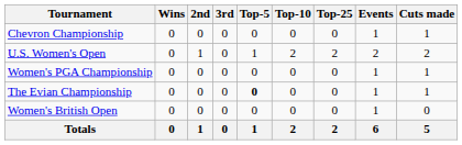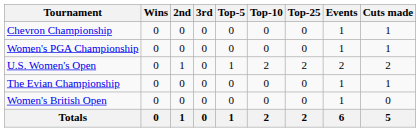rows swapped: U.S. Women's Open <-> Women's PGA Championship
The Evian Championship | Top-5: bold -> normal
